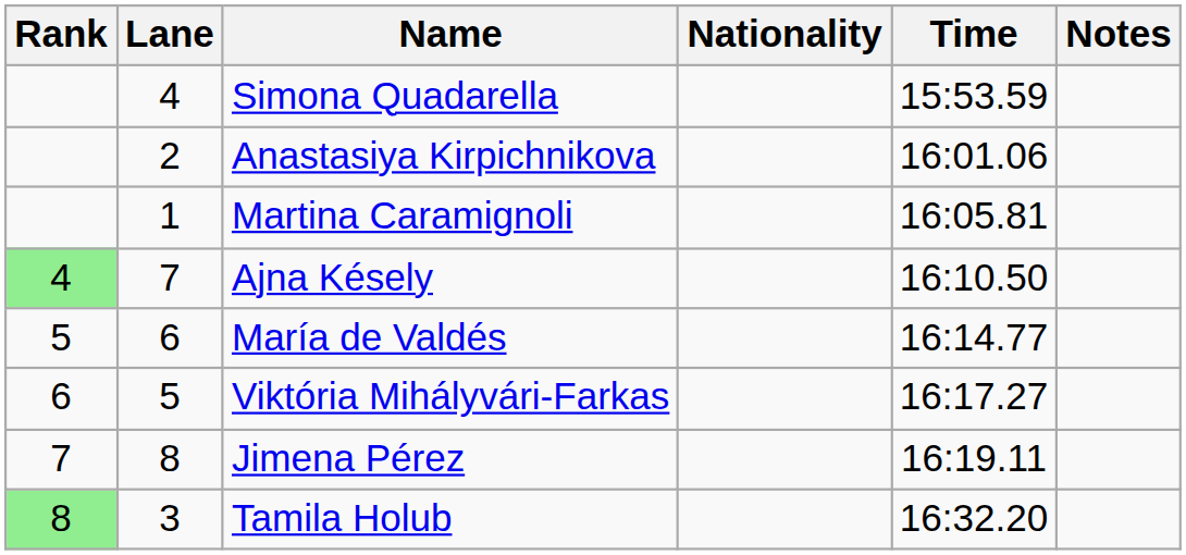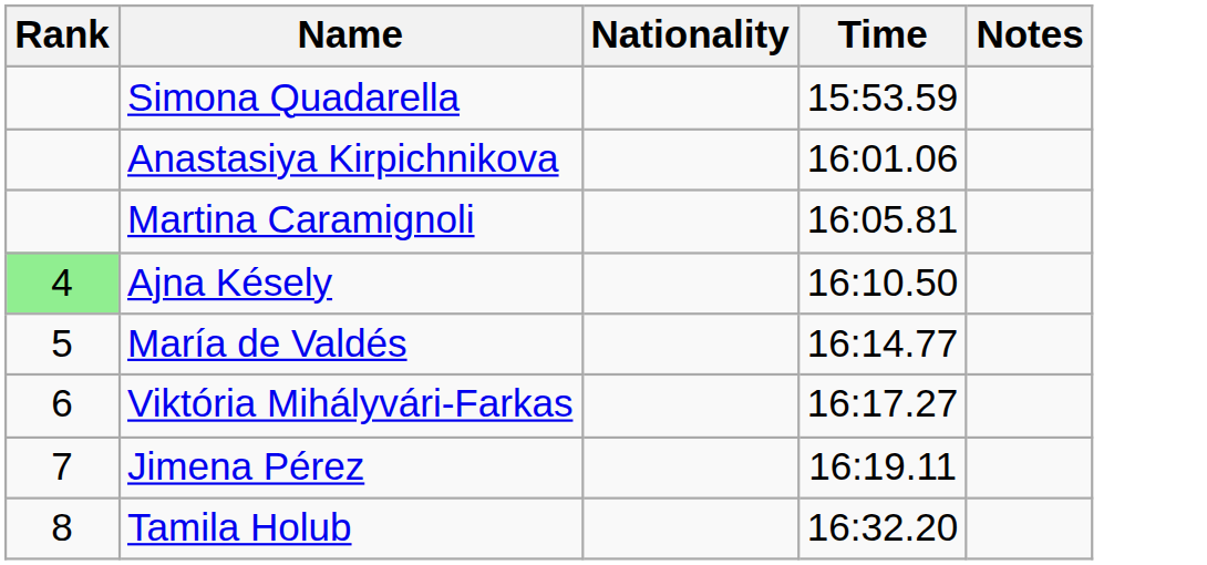- column: Lane | 4 | 2 | 1 | 7 | 6 | 5 | 8 | 3
Tamila Holub | Rank: lightgreen background -> no background
